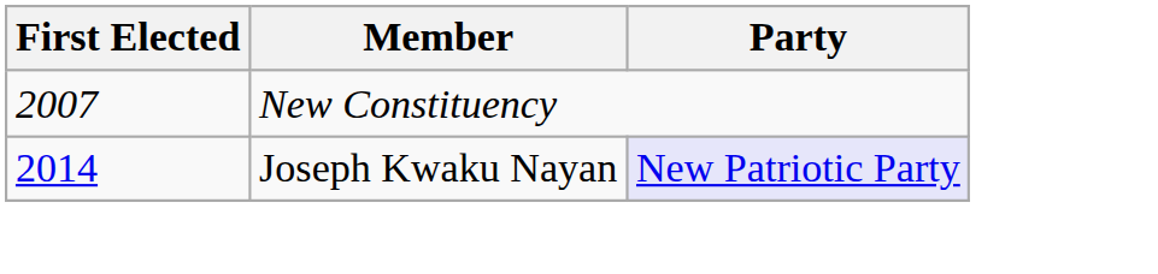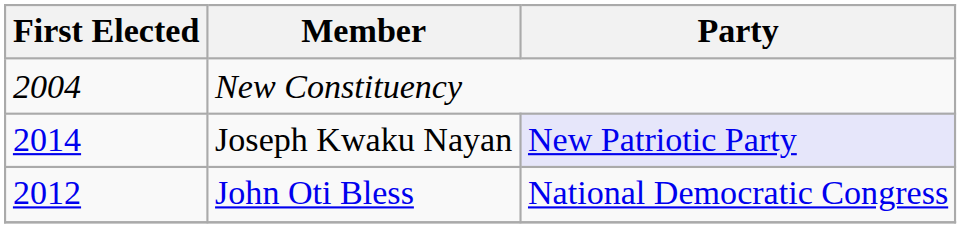New Constituency | First Elected: 2007 -> 2004
+ row: 2012 | John Oti Bless | National Democratic Congress
